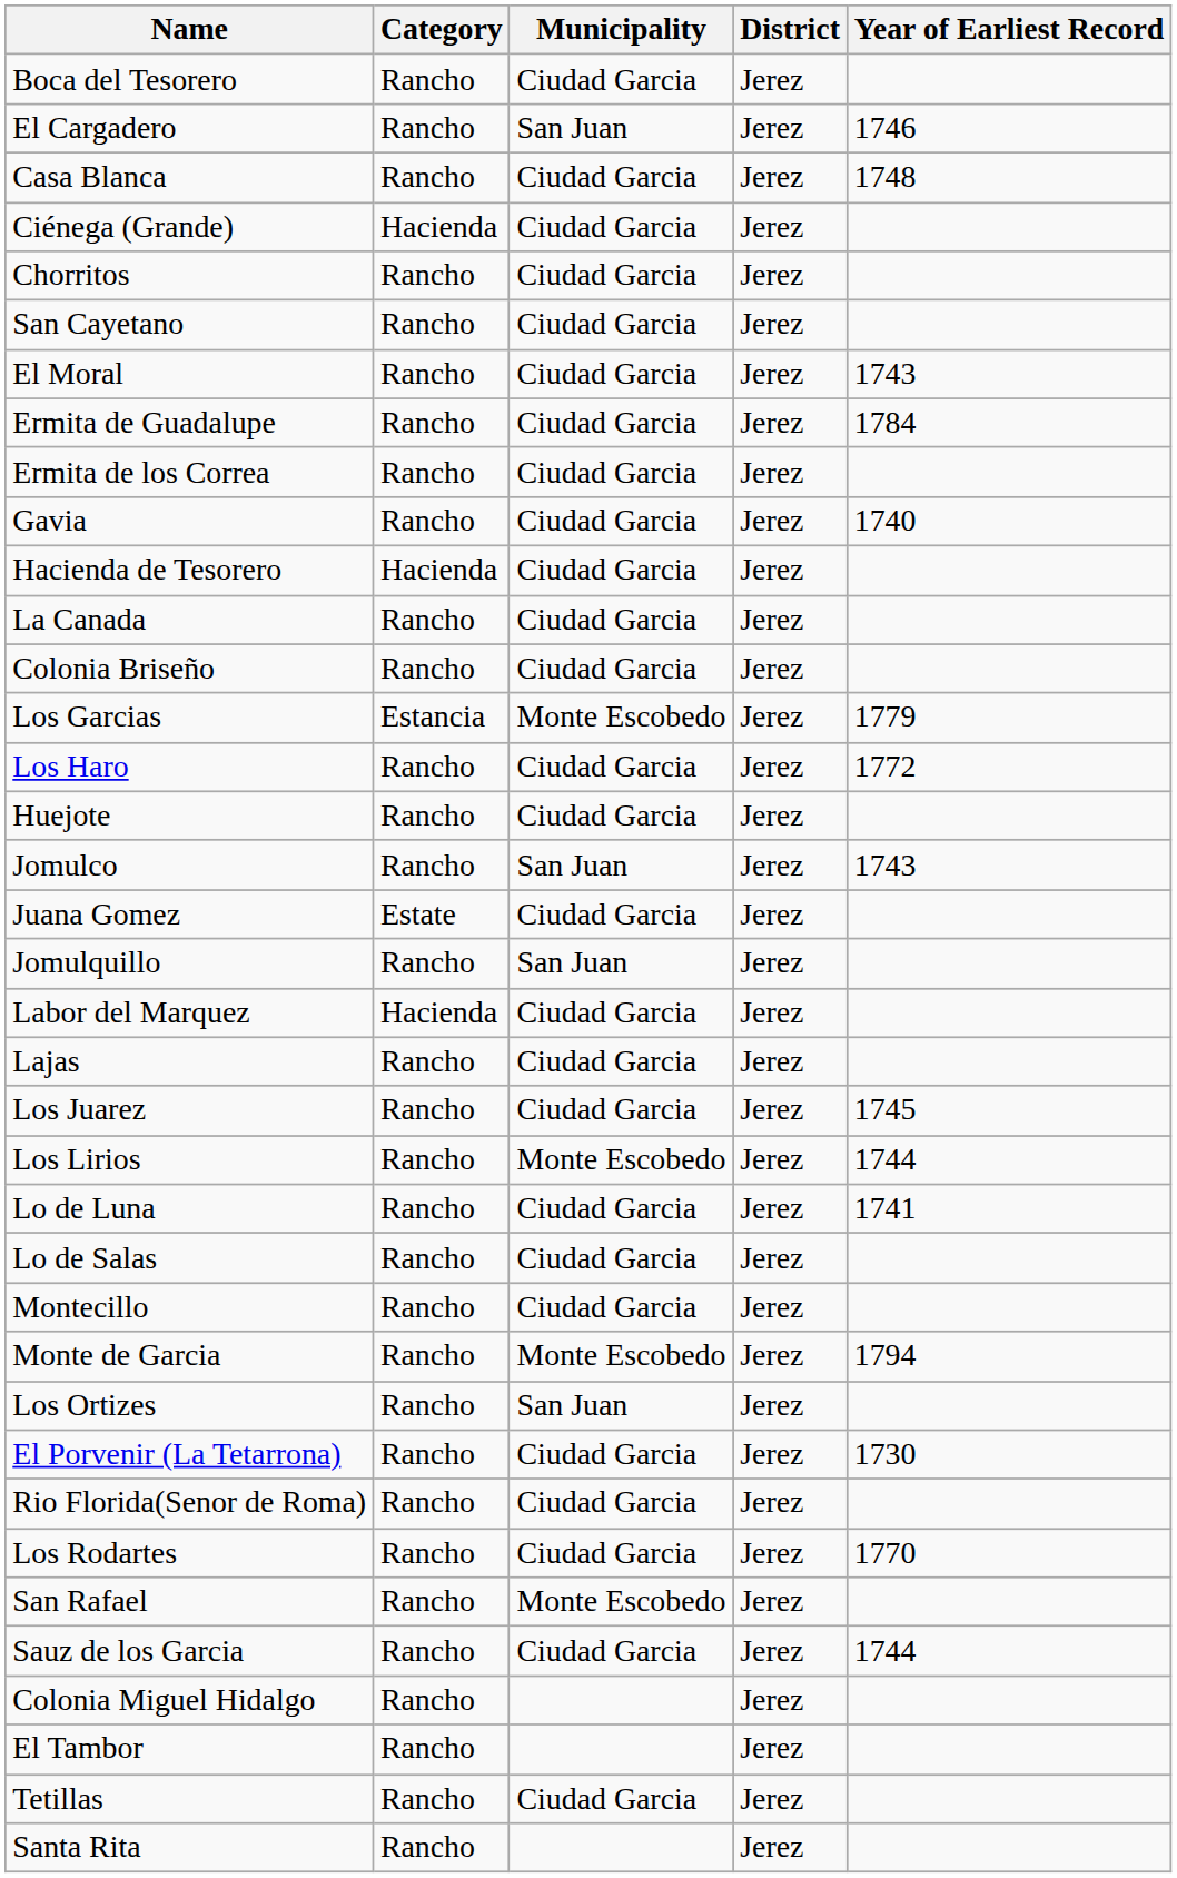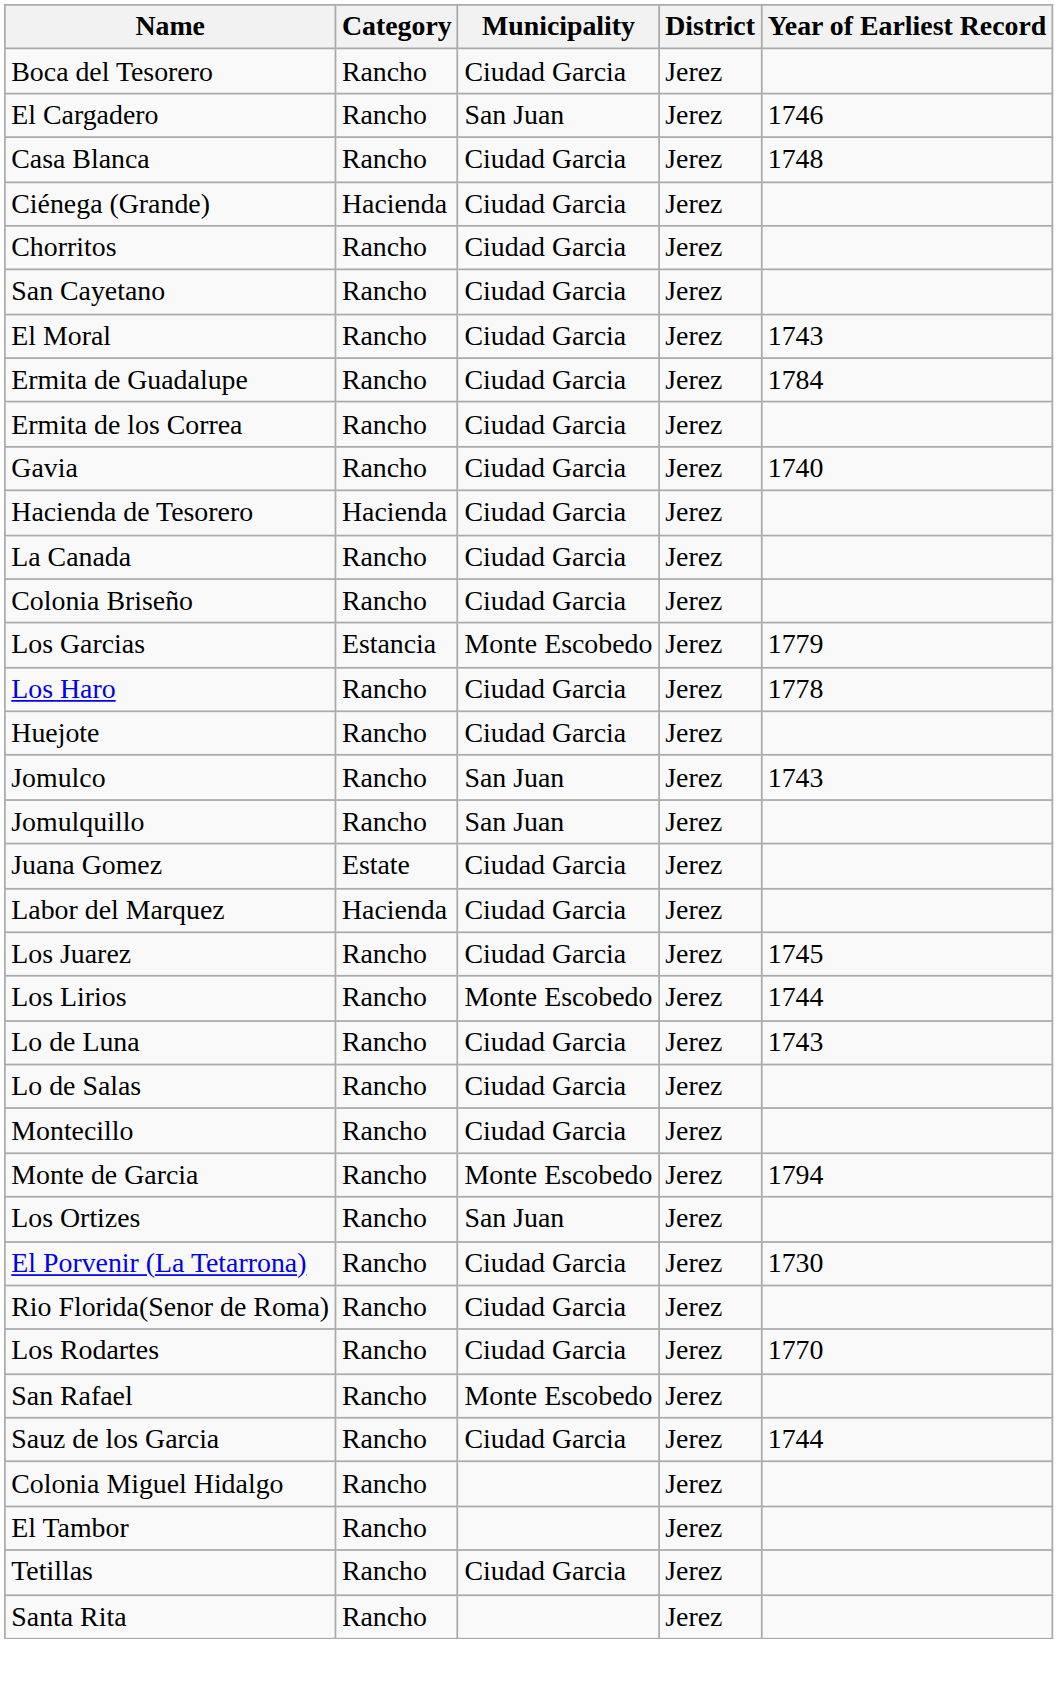Los Haro | Year of Earliest Record: 1772 -> 1778
rows swapped: Jomulquillo <-> Juana Gomez
- row: Lajas | Rancho | Ciudad Garcia | Jerez
Lo de Luna | Year of Earliest Record: 1741 -> 1743
